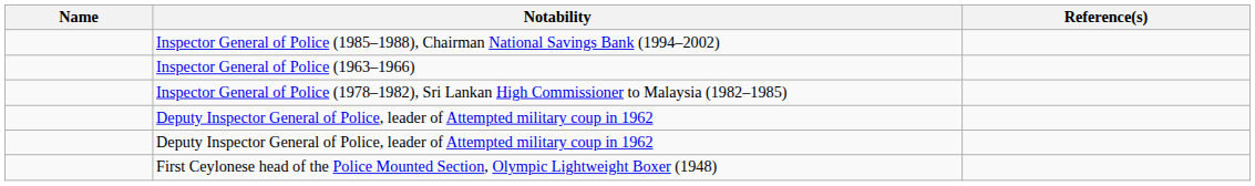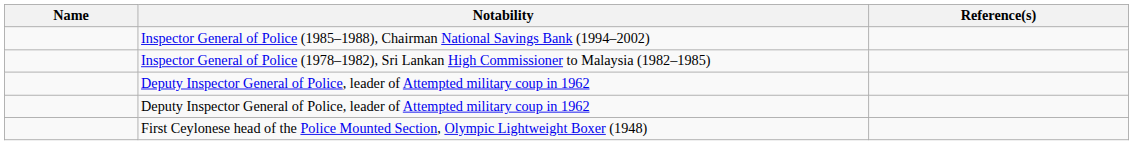- row: Inspector General of Police (1963–1966)
